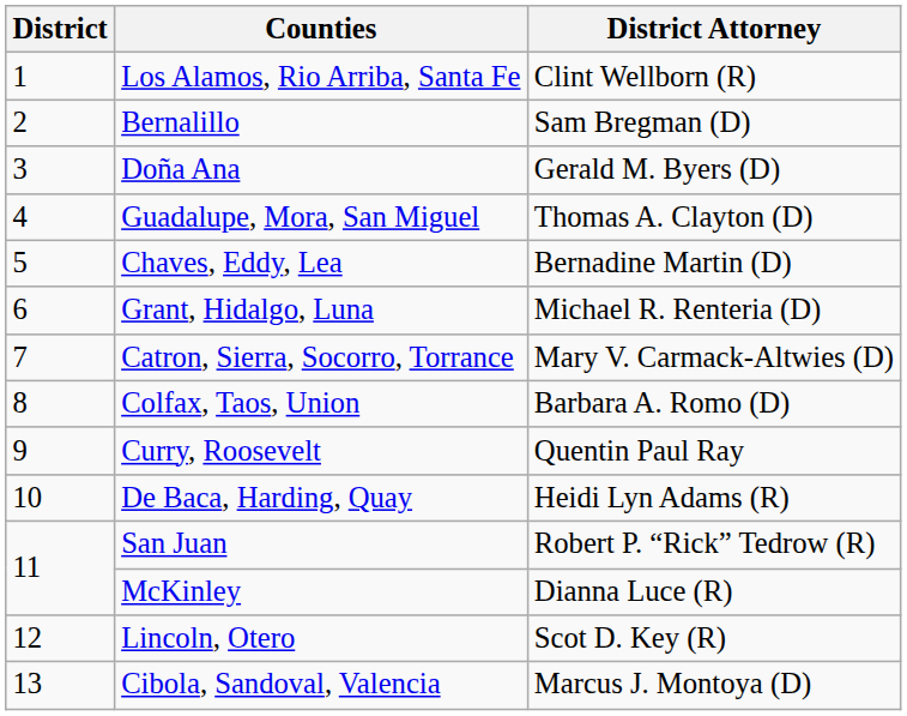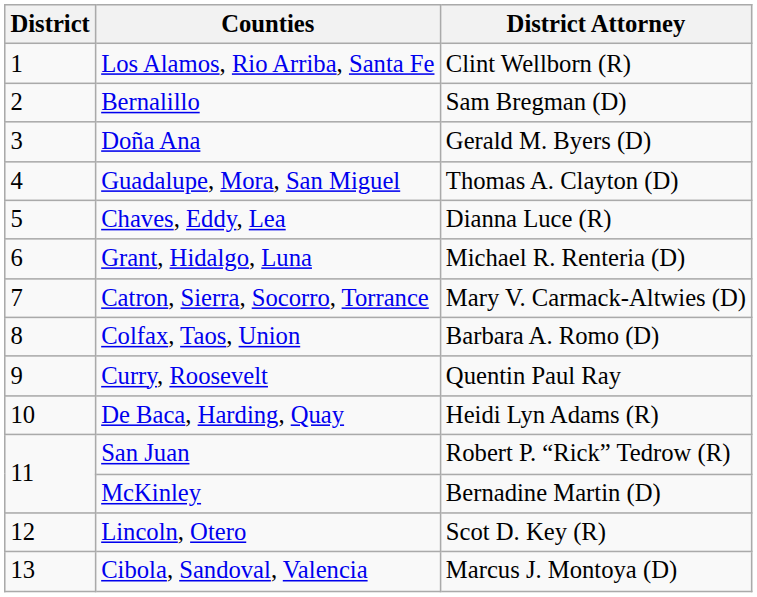Chaves, Eddy, Lea | District Attorney: Bernadine Martin (D) -> Dianna Luce (R)
McKinley | District Attorney: Dianna Luce (R) -> Bernadine Martin (D)
